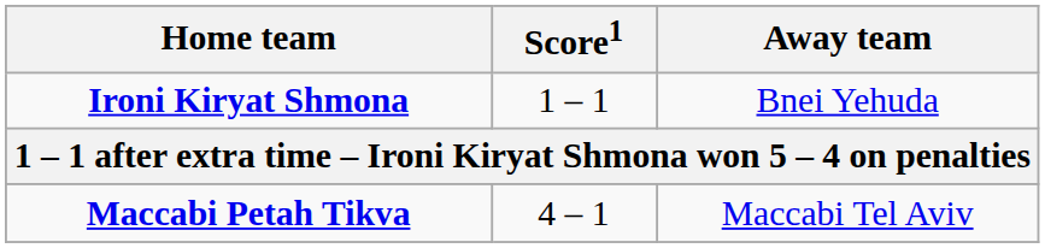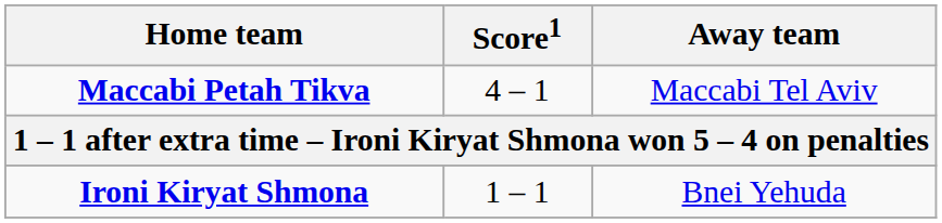rows swapped: Ironi Kiryat Shmona <-> Maccabi Petah Tikva
